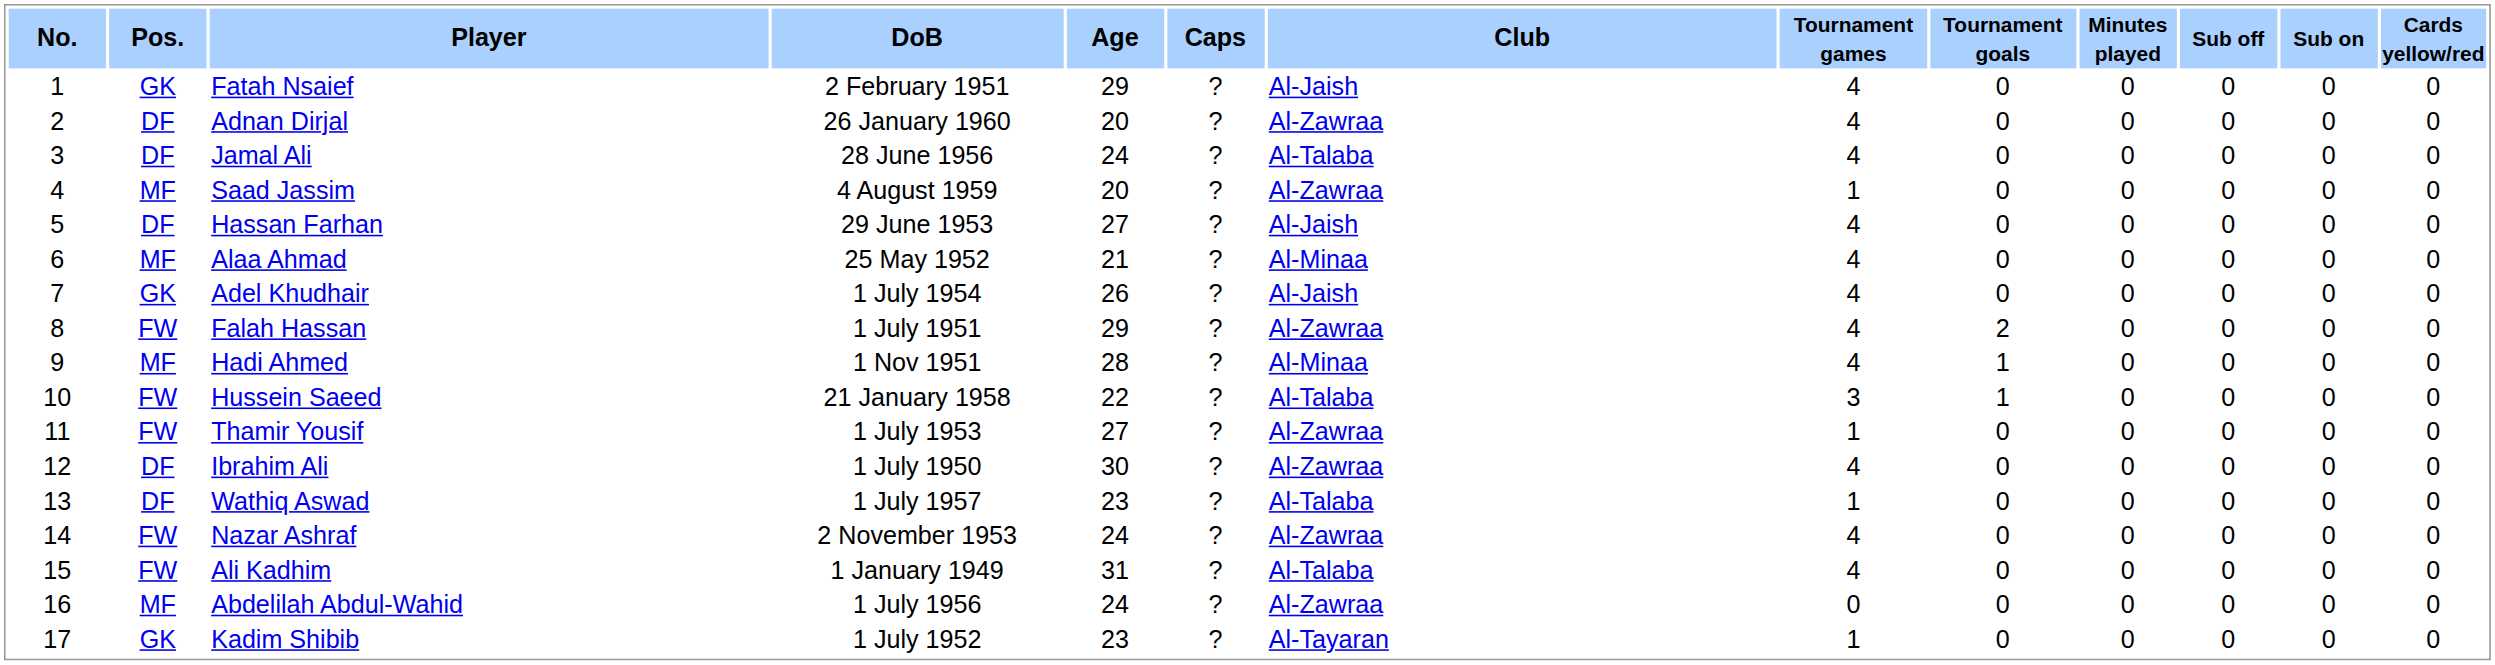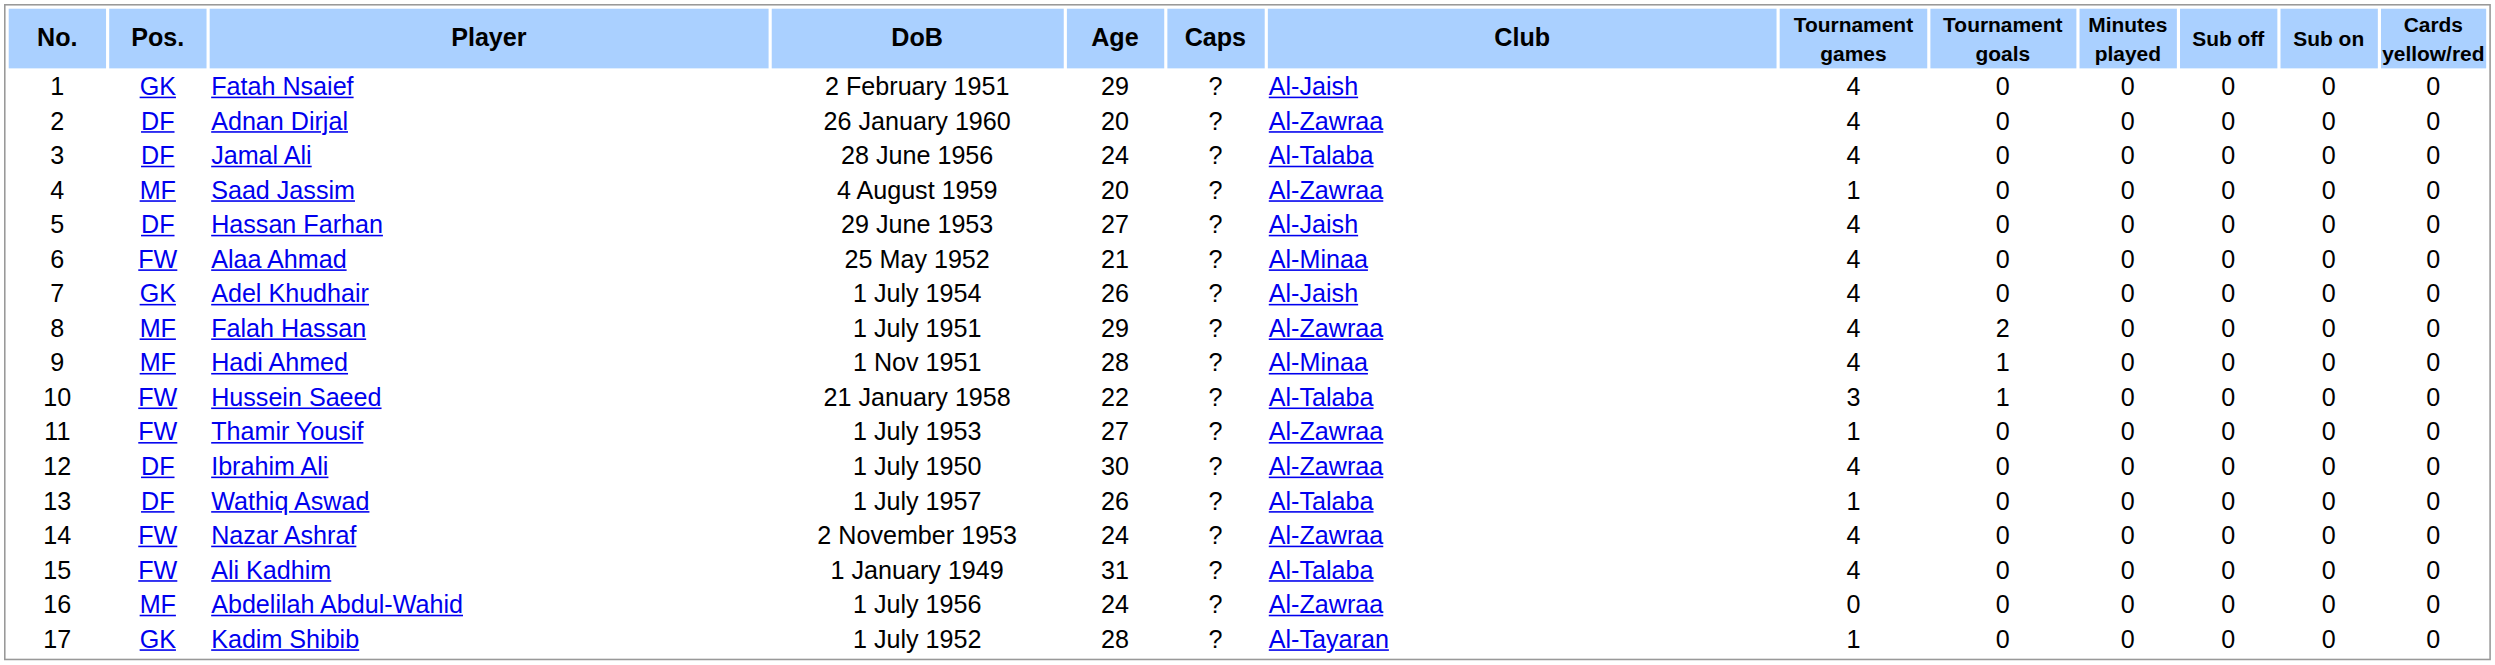Alaa Ahmad | Pos.: MF -> FW
Falah Hassan | Pos.: FW -> MF
Wathiq Aswad | Age: 23 -> 26
Kadim Shibib | Age: 23 -> 28
